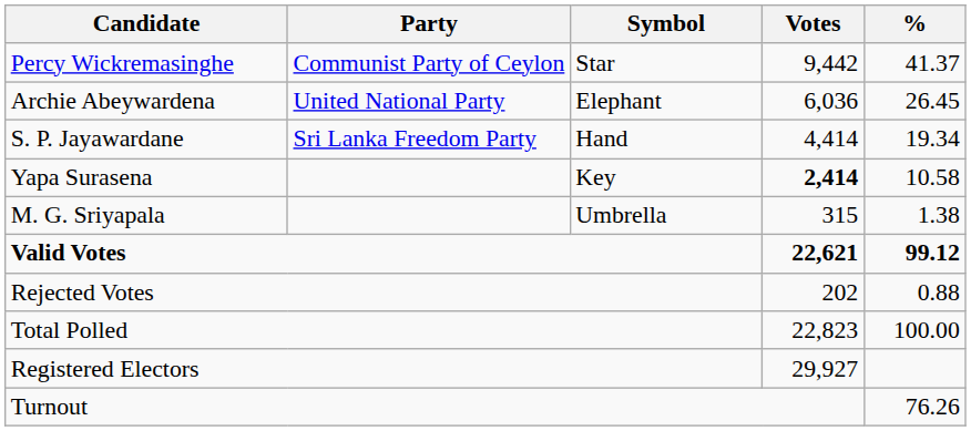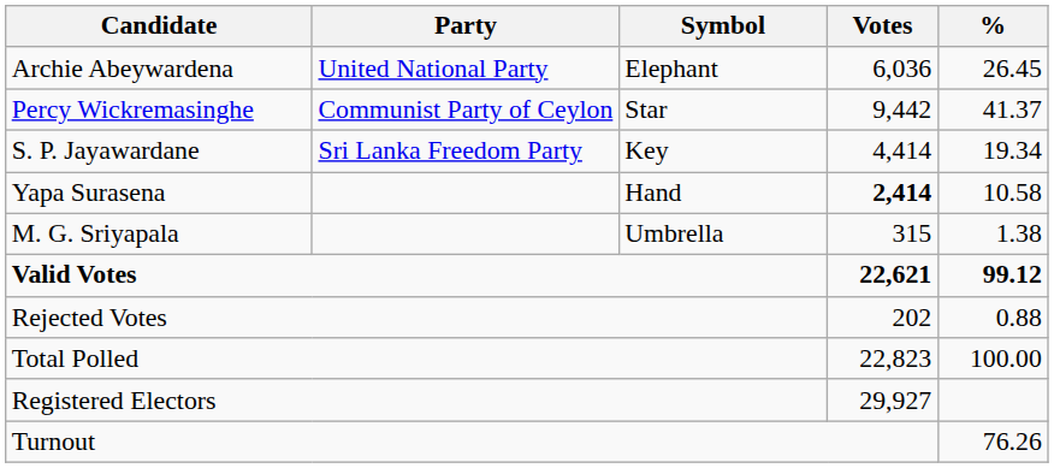rows swapped: Percy Wickremasinghe <-> Archie Abeywardena
S. P. Jayawardane | Symbol: Hand -> Key
Yapa Surasena | Symbol: Key -> Hand
